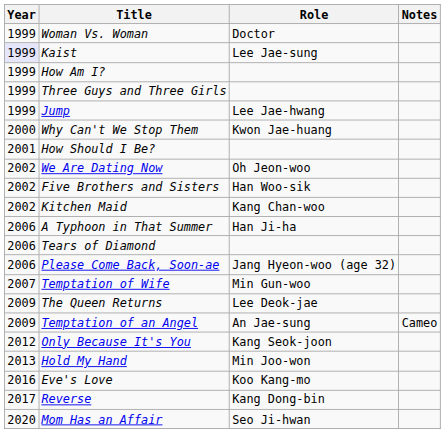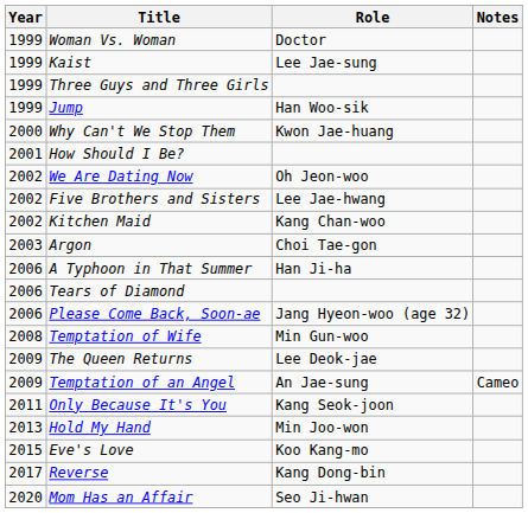Kaist | Year: lavender background -> no background
- row: 1999 | How Am I?
Jump | Role: Lee Jae-hwang -> Han Woo-sik
Five Brothers and Sisters | Role: Han Woo-sik -> Lee Jae-hwang
+ row: 2003 | Argon | Choi Tae-gon
Temptation of Wife | Year: 2007 -> 2008
Only Because It's You | Year: 2012 -> 2011
Eve's Love | Year: 2016 -> 2015
